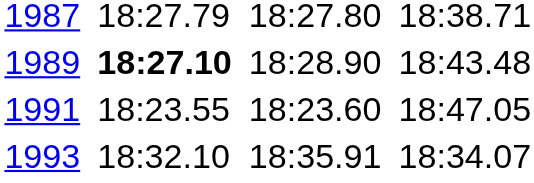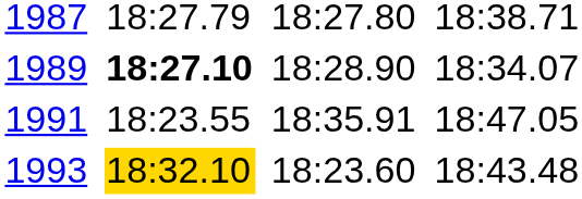1989 | column 7: 18:43.48 -> 18:34.07
1991 | column 5: 18:23.60 -> 18:35.91
1993 | column 3: no background -> gold background
1993 | column 5: 18:35.91 -> 18:23.60
1993 | column 7: 18:34.07 -> 18:43.48
